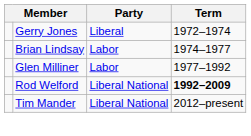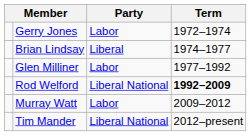Gerry Jones | Party: Liberal -> Labor
Brian Lindsay | Party: Labor -> Liberal
+ row: Murray Watt | Labor | 2009–2012
